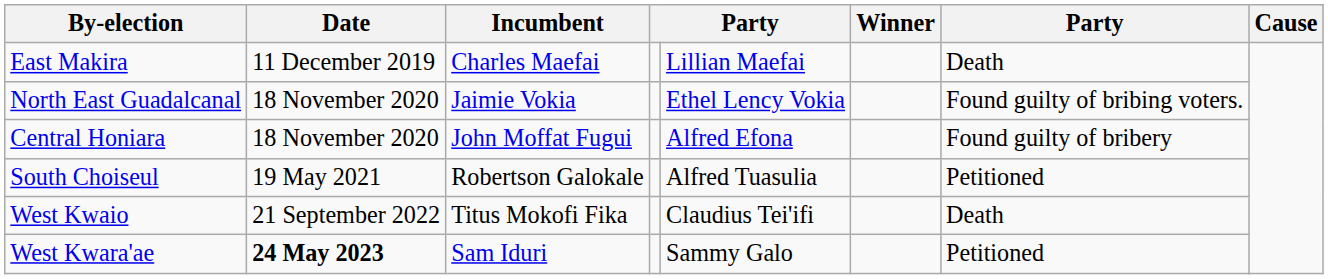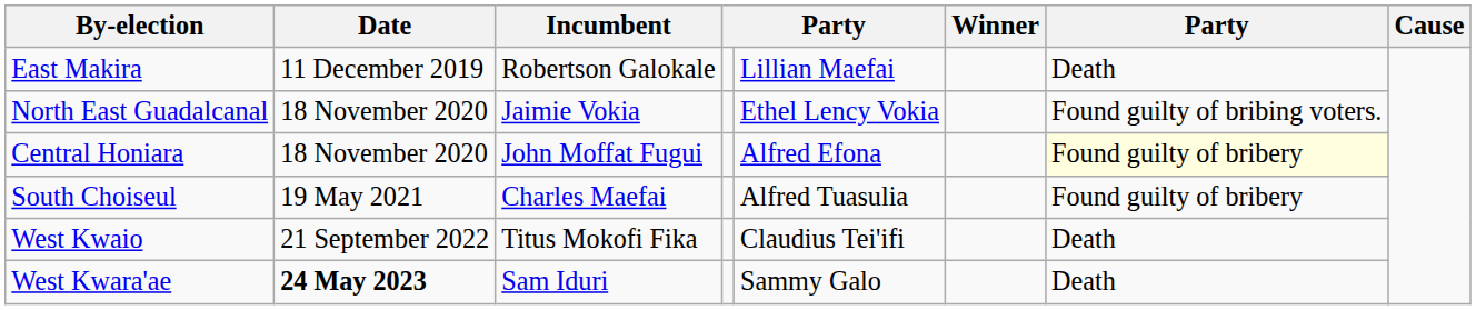East Makira | Incumbent: Charles Maefai -> Robertson Galokale
Central Honiara | column 7: no background -> lightyellow background
South Choiseul | Incumbent: Robertson Galokale -> Charles Maefai
South Choiseul | column 7: Petitioned -> Found guilty of bribery
West Kwara'ae | column 7: Petitioned -> Death
